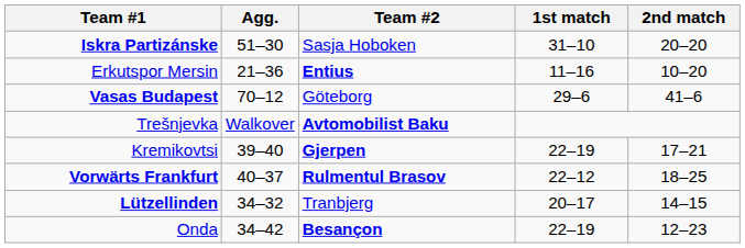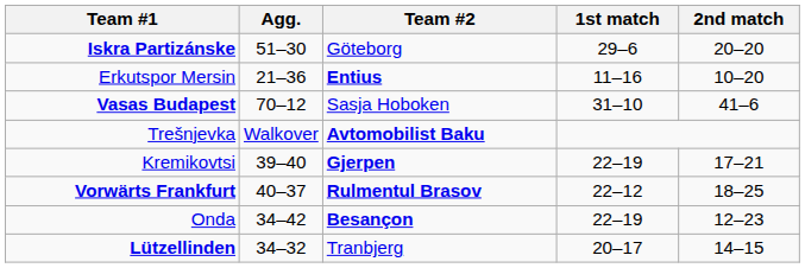Iskra Partizánske | Team #2: Sasja Hoboken -> Göteborg
Iskra Partizánske | 1st match: 31–10 -> 29–6
Vasas Budapest | Team #2: Göteborg -> Sasja Hoboken
Vasas Budapest | 1st match: 29–6 -> 31–10
rows swapped: Onda <-> Lützellinden
